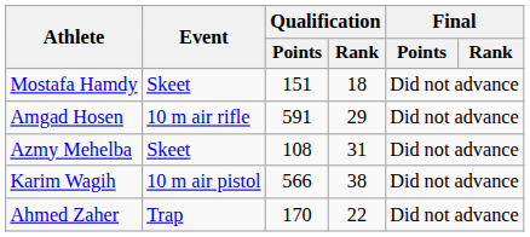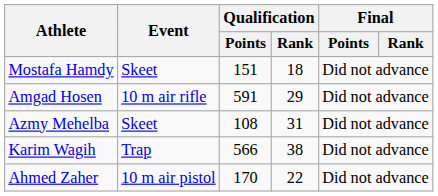Karim Wagih | Event: 10 m air pistol -> Trap
Ahmed Zaher | Event: Trap -> 10 m air pistol
